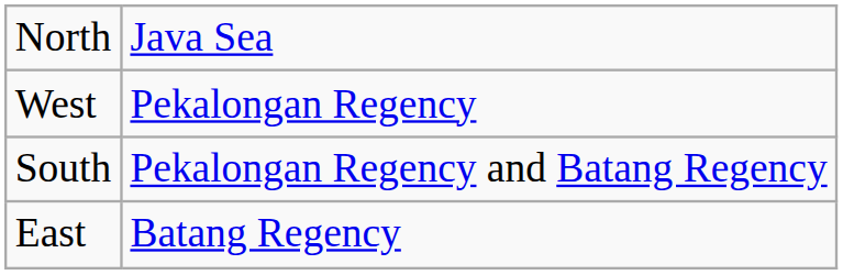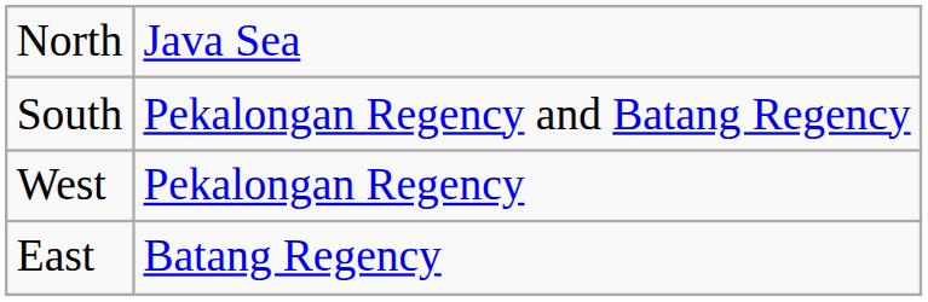rows swapped: South <-> West
